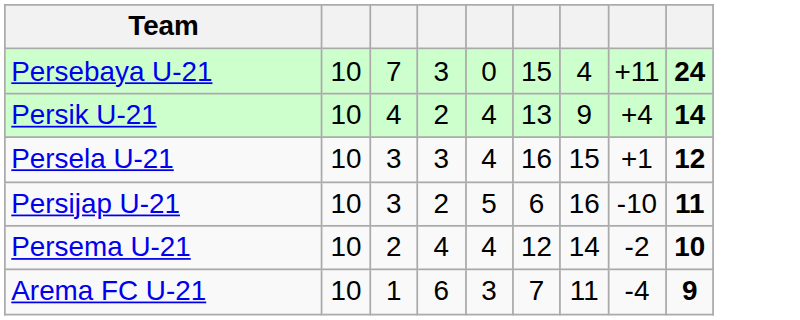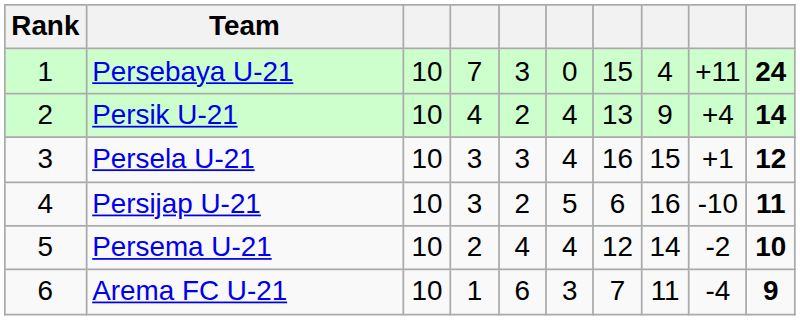+ column: Rank | 1 | 2 | 3 | 4 | 5 | 6
